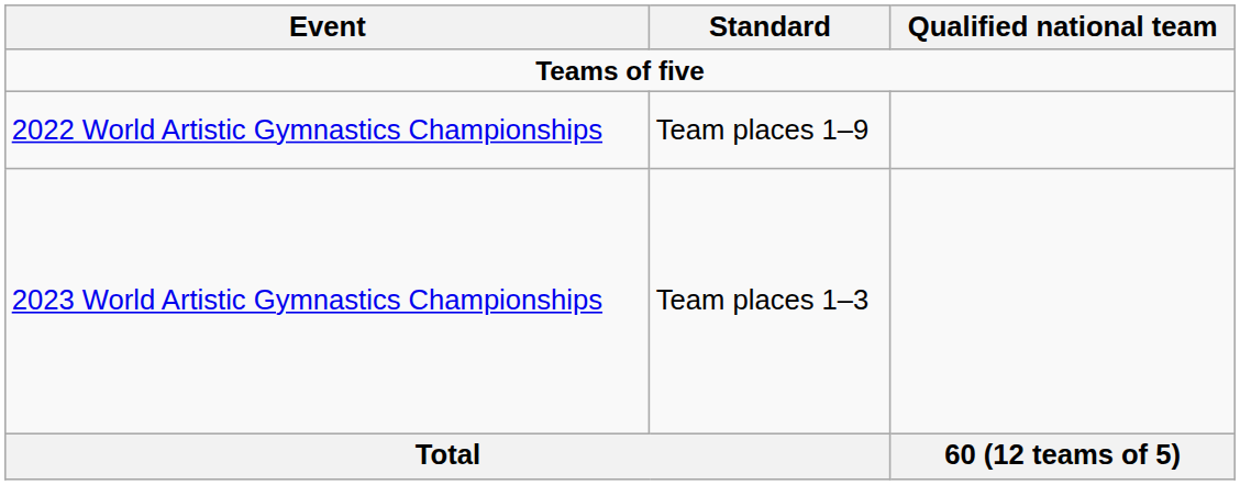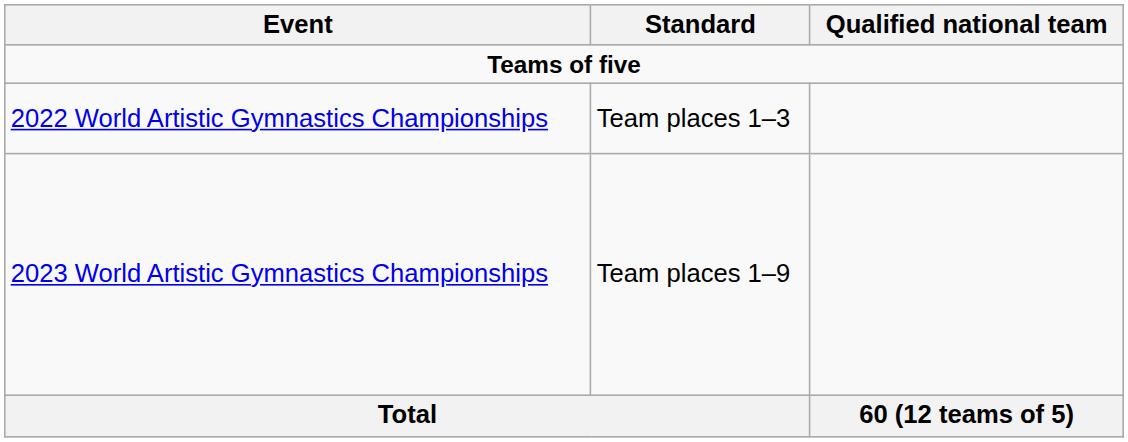2022 World Artistic Gymnastics Championships | Standard: Team places 1–9 -> Team places 1–3
2023 World Artistic Gymnastics Championships | Standard: Team places 1–3 -> Team places 1–9
